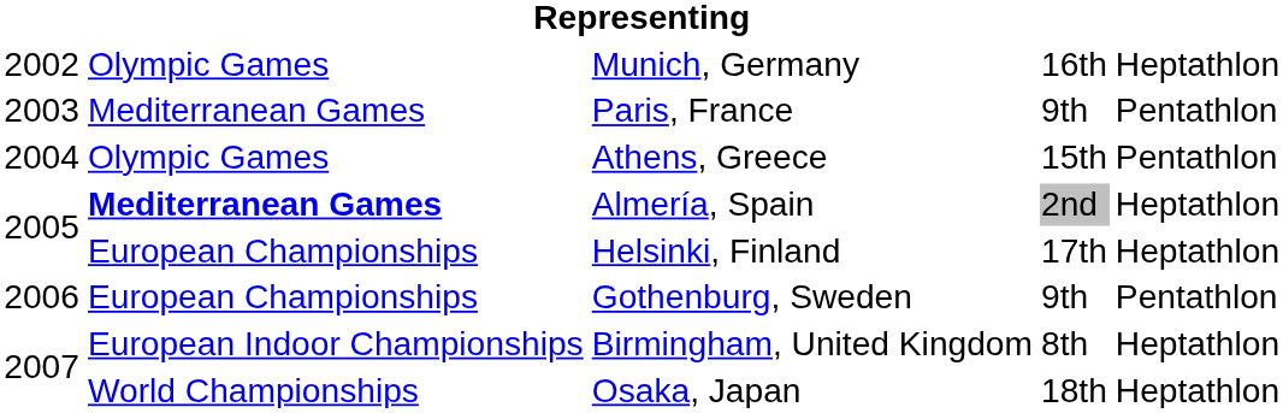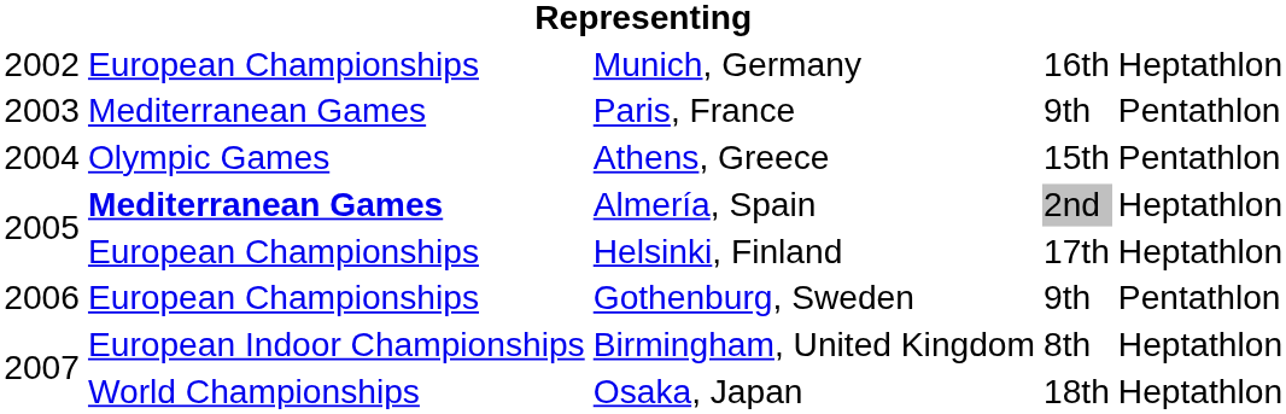Munich, Germany | column 2: Olympic Games -> European Championships
